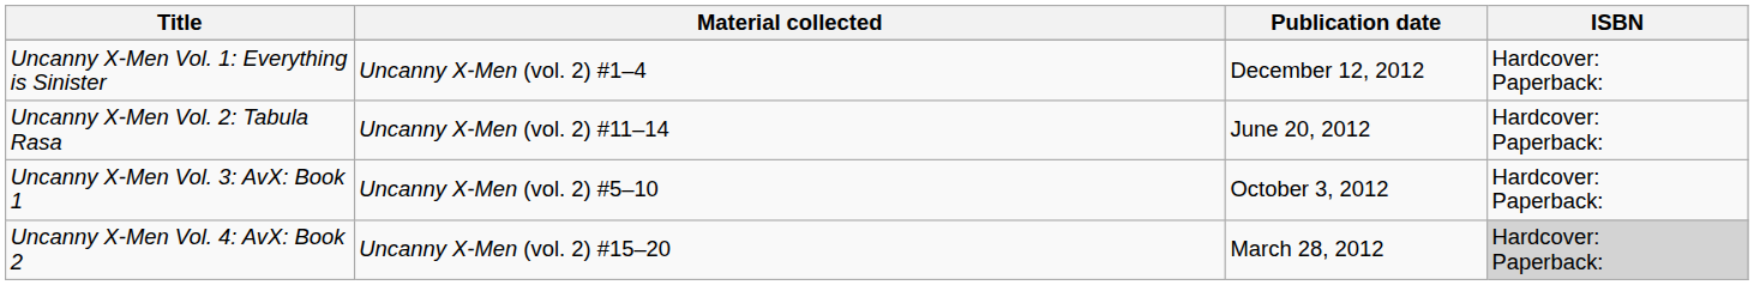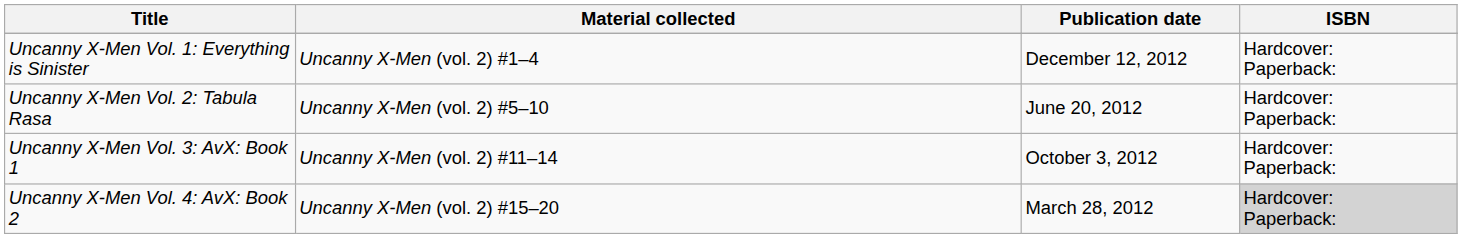Uncanny X-Men Vol. 2: Tabula Rasa | Material collected: Uncanny X-Men (vol. 2) #11–14 -> Uncanny X-Men (vol. 2) #5–10
Uncanny X-Men Vol. 3: AvX: Book 1 | Material collected: Uncanny X-Men (vol. 2) #5–10 -> Uncanny X-Men (vol. 2) #11–14
